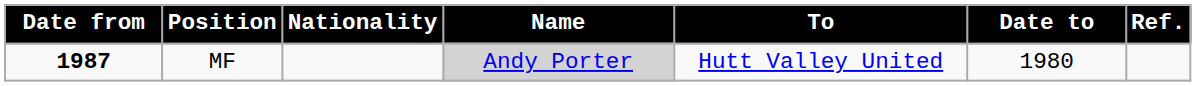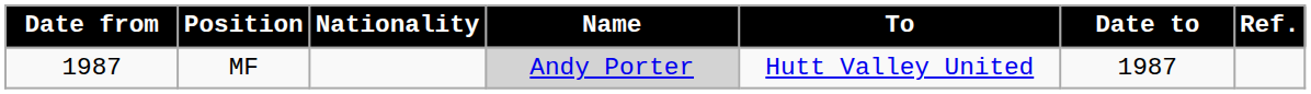MF | Date from: bold -> normal
MF | Date to: 1980 -> 1987
